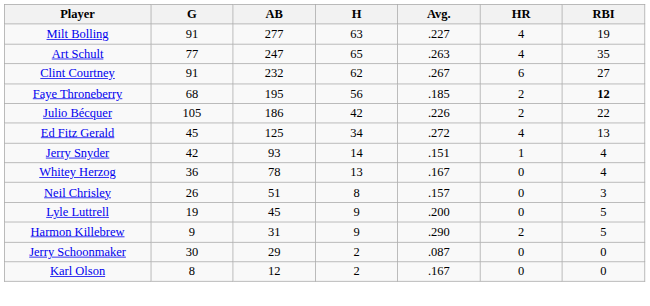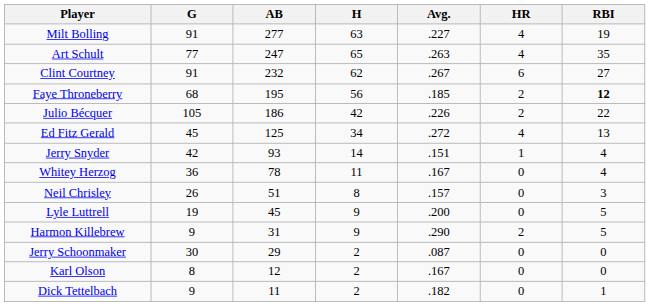Whitey Herzog | H: 13 -> 11
+ row: Dick Tettelbach | 9 | 11 | 2 | .182 | 0 | 1
